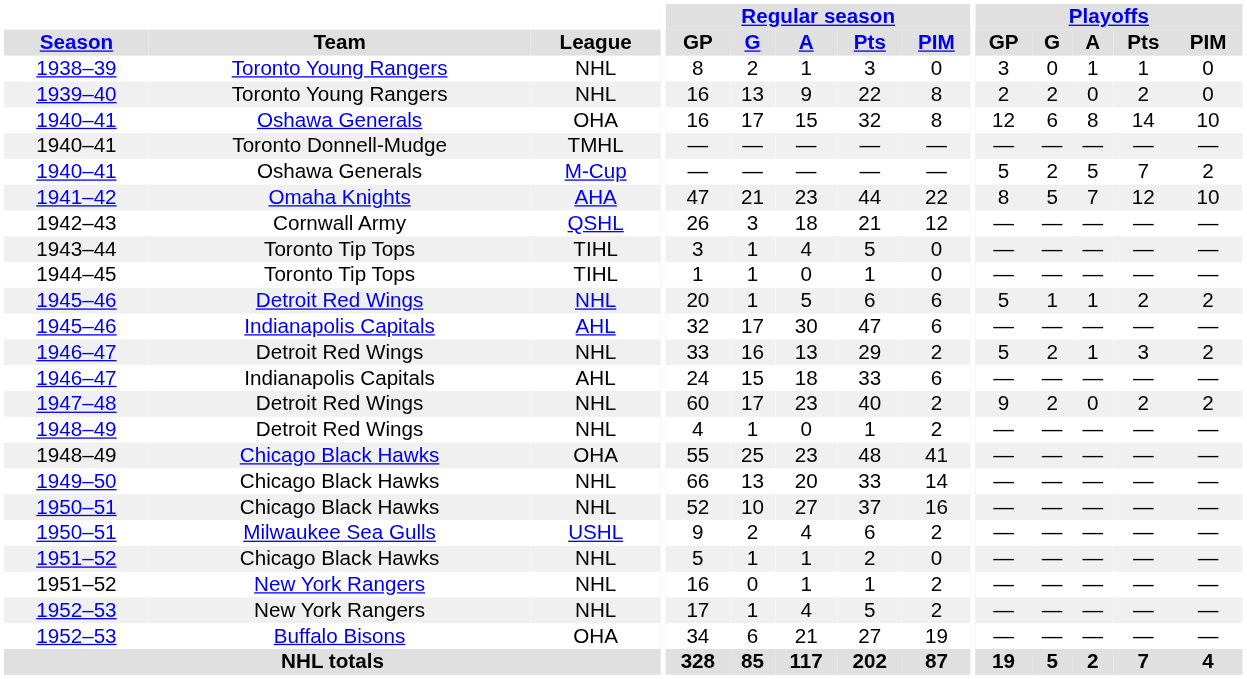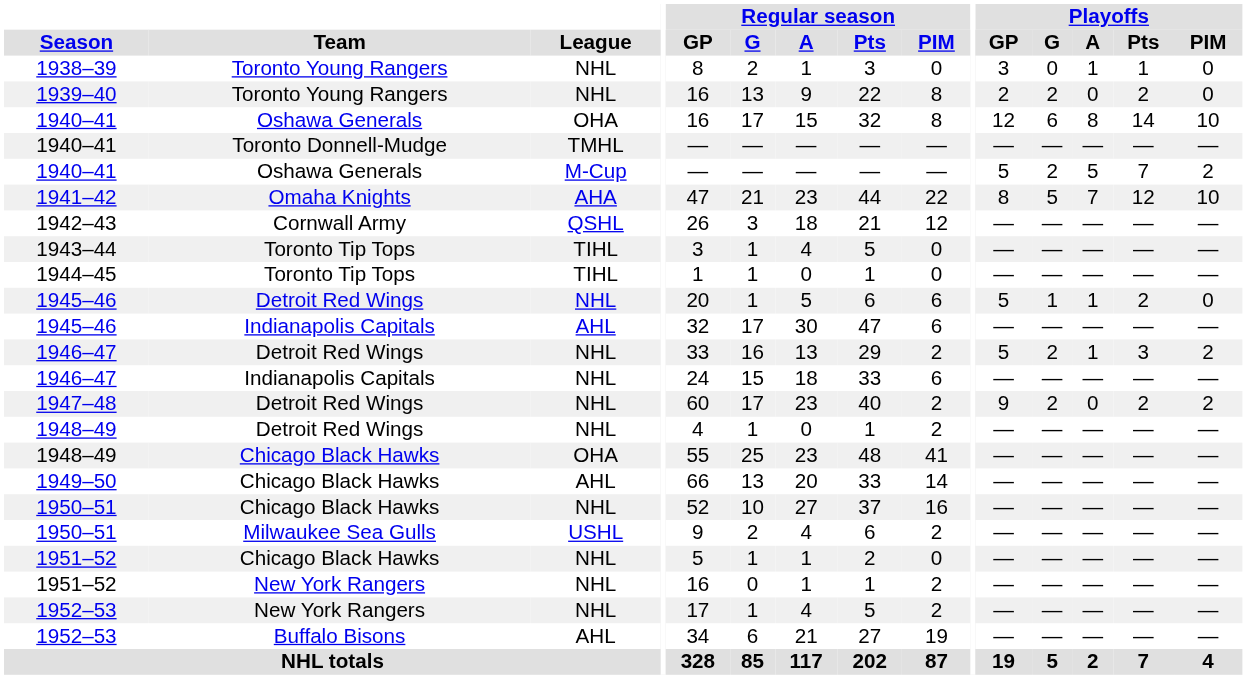1945–46 / Detroit Red Wings | Playoffs / PIM: 2 -> 0
1946–47 / Indianapolis Capitals | League: AHL -> NHL
1949–50 | League: NHL -> AHL
1952–53 / Buffalo Bisons | League: OHA -> AHL
